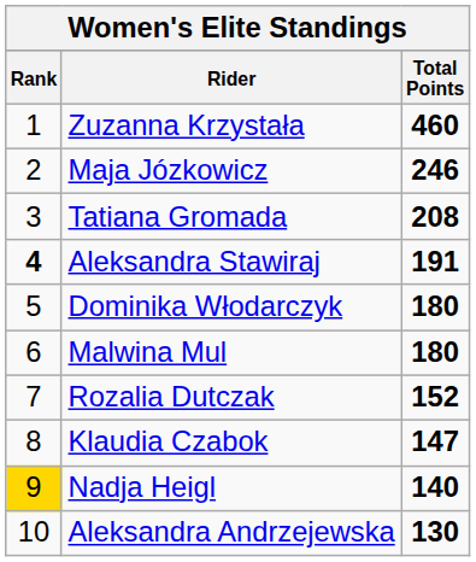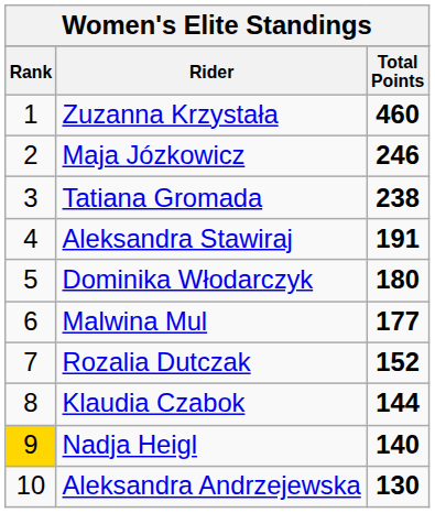Tatiana Gromada | Total Points: 208 -> 238
Aleksandra Stawiraj | Rank: bold -> normal
Malwina Mul | Total Points: 180 -> 177
Klaudia Czabok | Total Points: 147 -> 144
